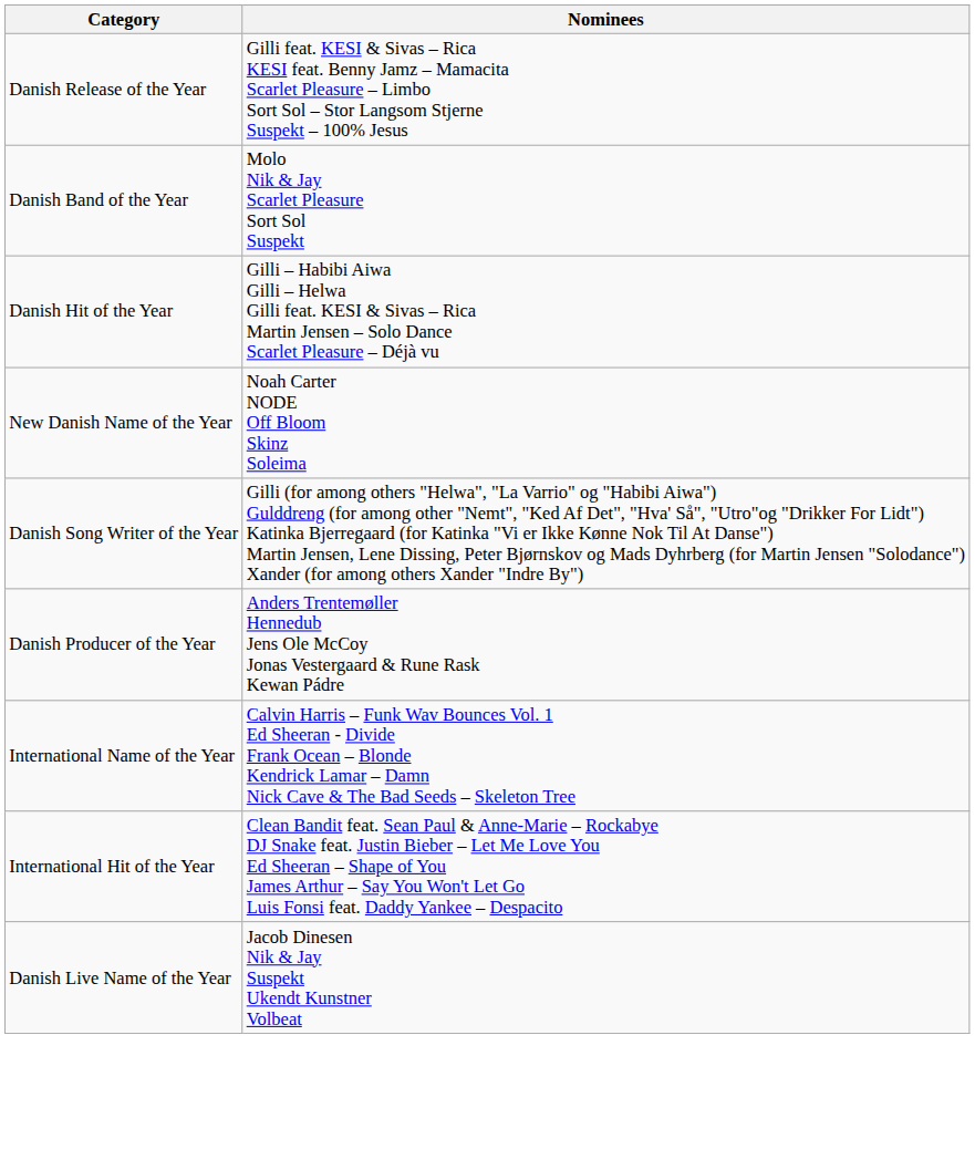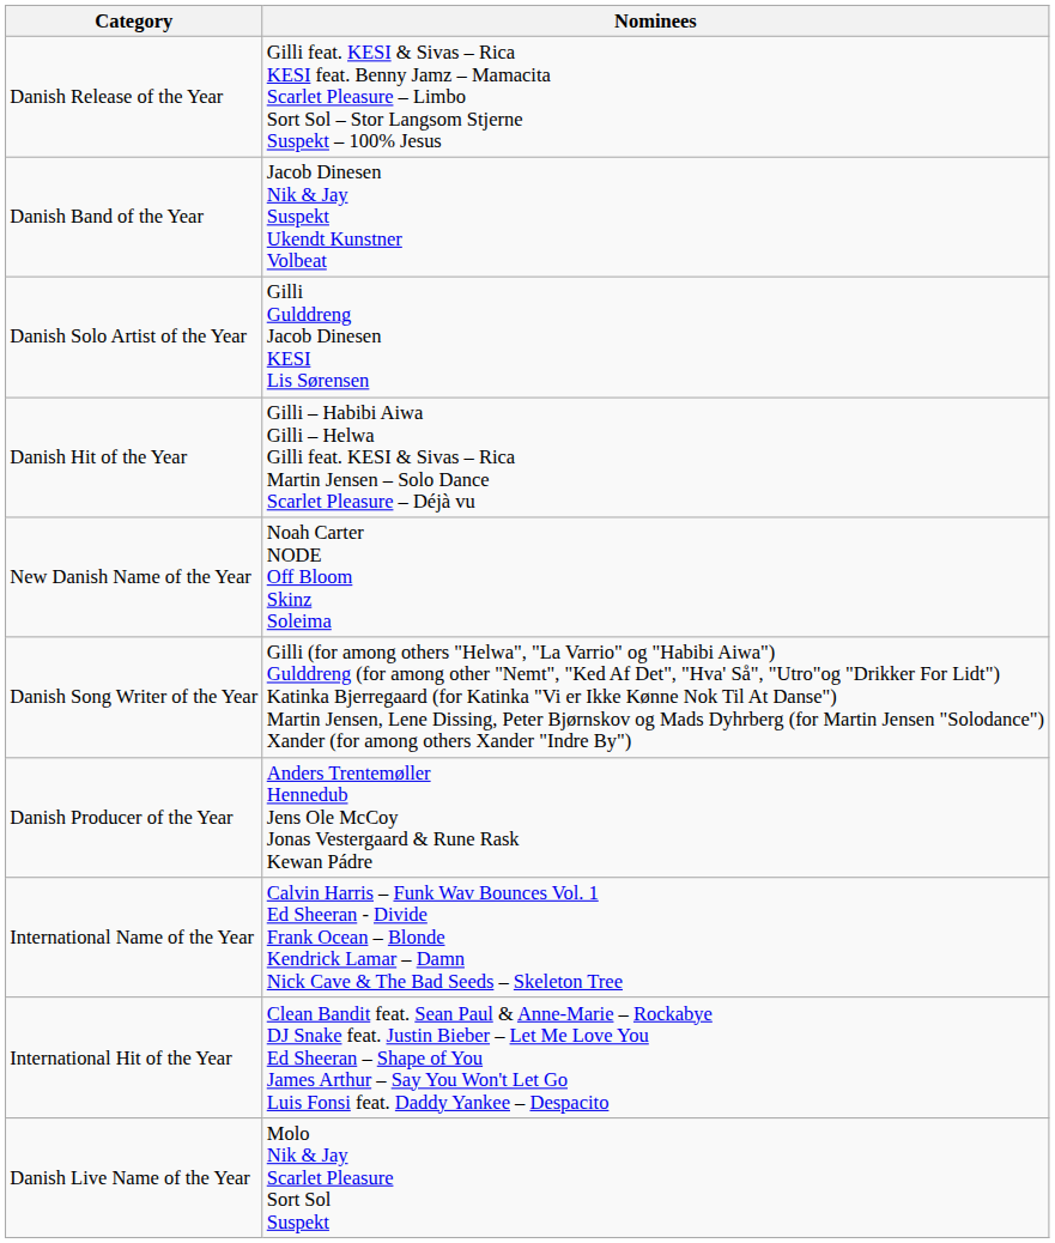Danish Band of the Year | Nominees: Molo Nik & Jay Scarlet Pleasure Sort Sol Suspekt -> Jacob Dinesen Nik & Jay Suspekt Ukendt Kunstner Volbeat
+ row: Danish Solo Artist of the Year | Gilli Gulddreng Jacob Dinesen KESI Lis Sørensen
Danish Live Name of the Year | Nominees: Jacob Dinesen Nik & Jay Suspekt Ukendt Kunstner Volbeat -> Molo Nik & Jay Scarlet Pleasure Sort Sol Suspekt
